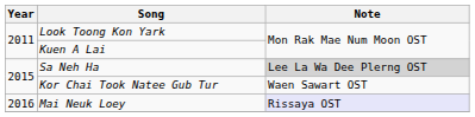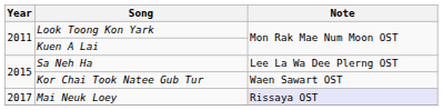Sa Neh Ha | Note: lightgrey background -> no background
Mai Neuk Loey | Year: 2016 -> 2017
